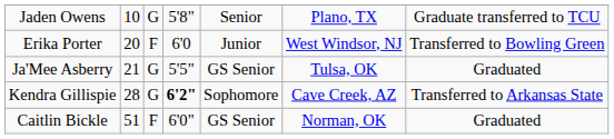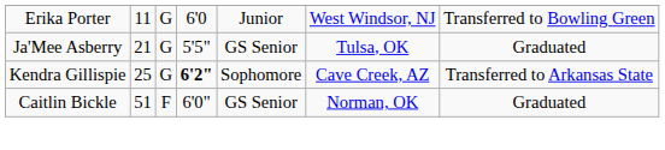- row: Jaden Owens | 10 | G | 5'8" | Senior | Plano, TX | Graduate transferred to TCU
Erika Porter | column 2: 20 -> 11
Erika Porter | column 3: F -> G
Kendra Gillispie | column 2: 28 -> 25
